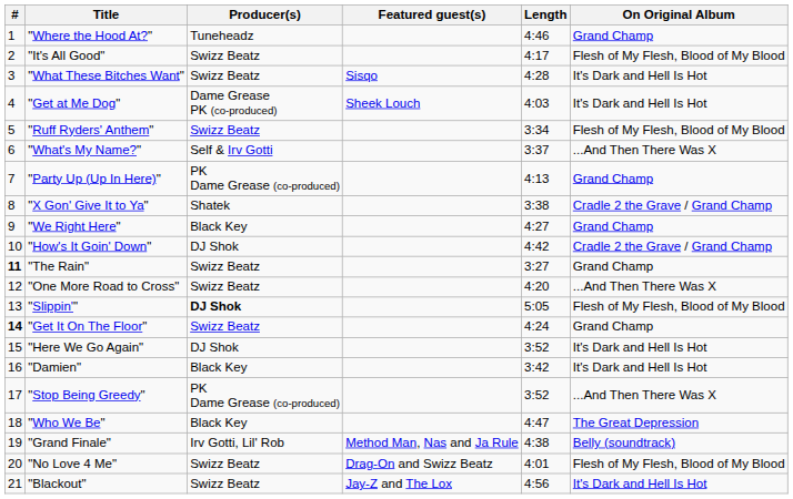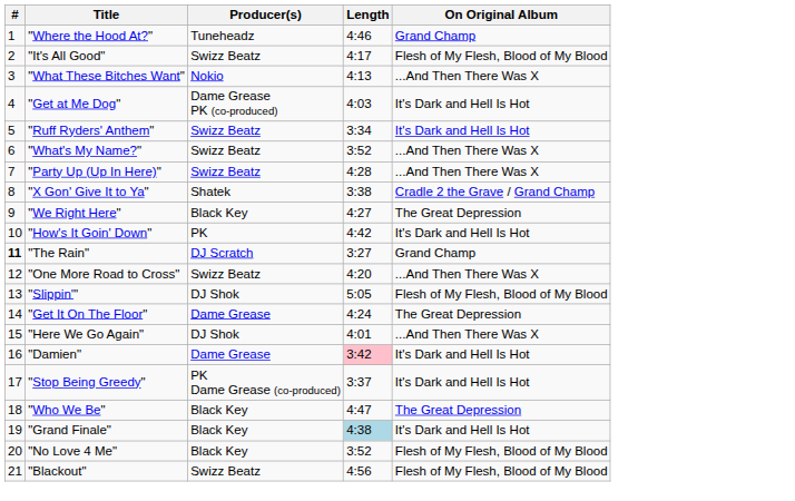- column: Featured guest(s) | Sisqo | Sheek Louch | Method Man, Nas and Ja Rule | Drag-On and Swizz Beatz | Jay-Z and The Lox
"What These Bitches Want" | Producer(s): Swizz Beatz -> Nokio
"What These Bitches Want" | Length: 4:28 -> 4:13
"What These Bitches Want" | On Original Album: It's Dark and Hell Is Hot -> ...And Then There Was X
"Ruff Ryders' Anthem" | On Original Album: Flesh of My Flesh, Blood of My Blood -> It's Dark and Hell Is Hot
"What's My Name?" | Producer(s): Self & Irv Gotti -> Swizz Beatz
"What's My Name?" | Length: 3:37 -> 3:52
"Party Up (Up In Here)" | Producer(s): PK Dame Grease (co-produced) -> Swizz Beatz
"Party Up (Up In Here)" | Length: 4:13 -> 4:28
"Party Up (Up In Here)" | On Original Album: Grand Champ -> ...And Then There Was X
"We Right Here" | On Original Album: Grand Champ -> The Great Depression
"How's It Goin' Down" | Producer(s): DJ Shok -> PK
"How's It Goin' Down" | On Original Album: Cradle 2 the Grave / Grand Champ -> It's Dark and Hell Is Hot
"The Rain" | Producer(s): Swizz Beatz -> DJ Scratch
"Slippin'" | Producer(s): bold -> normal
"Get It On The Floor" | #: bold -> normal
"Get It On The Floor" | Producer(s): Swizz Beatz -> Dame Grease
"Get It On The Floor" | On Original Album: Grand Champ -> The Great Depression
"Here We Go Again" | Length: 3:52 -> 4:01
"Here We Go Again" | On Original Album: It's Dark and Hell Is Hot -> ...And Then There Was X
"Damien" | Producer(s): Black Key -> Dame Grease
"Damien" | Length: no background -> pink background
"Stop Being Greedy" | Length: 3:52 -> 3:37
"Stop Being Greedy" | On Original Album: ...And Then There Was X -> It's Dark and Hell Is Hot
"Grand Finale" | Producer(s): Irv Gotti, Lil' Rob -> Black Key
"Grand Finale" | Length: no background -> lightblue background
"Grand Finale" | On Original Album: Belly (soundtrack) -> It's Dark and Hell Is Hot
"No Love 4 Me" | Producer(s): Swizz Beatz -> Black Key
"No Love 4 Me" | Length: 4:01 -> 3:52
"Blackout" | On Original Album: It's Dark and Hell Is Hot -> Flesh of My Flesh, Blood of My Blood
